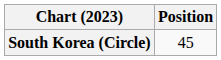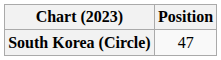South Korea (Circle) | Position: 45 -> 47
